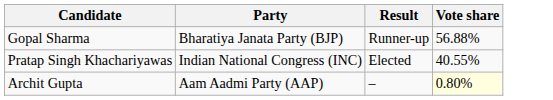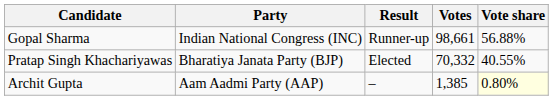+ column: Votes | 98,661 | 70,332 | 1,385
Gopal Sharma | Party: Bharatiya Janata Party (BJP) -> Indian National Congress (INC)
Pratap Singh Khachariyawas | Party: Indian National Congress (INC) -> Bharatiya Janata Party (BJP)
